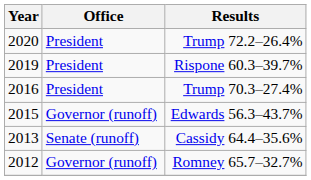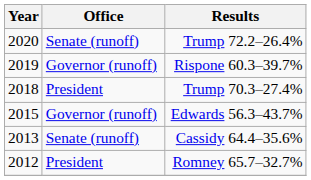Trump 72.2–26.4% | Office: President -> Senate (runoff)
Rispone 60.3–39.7% | Office: President -> Governor (runoff)
Trump 70.3–27.4% | Year: 2016 -> 2018
Romney 65.7–32.7% | Office: Governor (runoff) -> President
